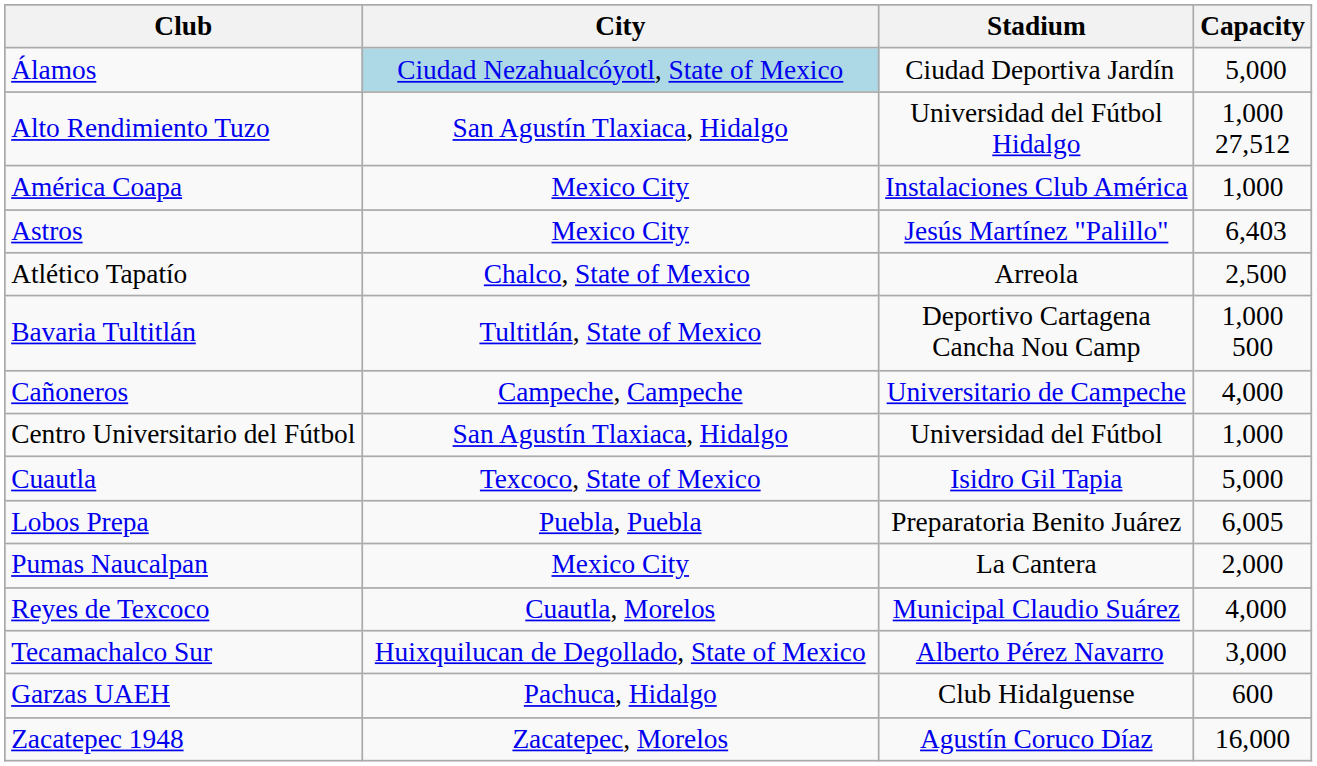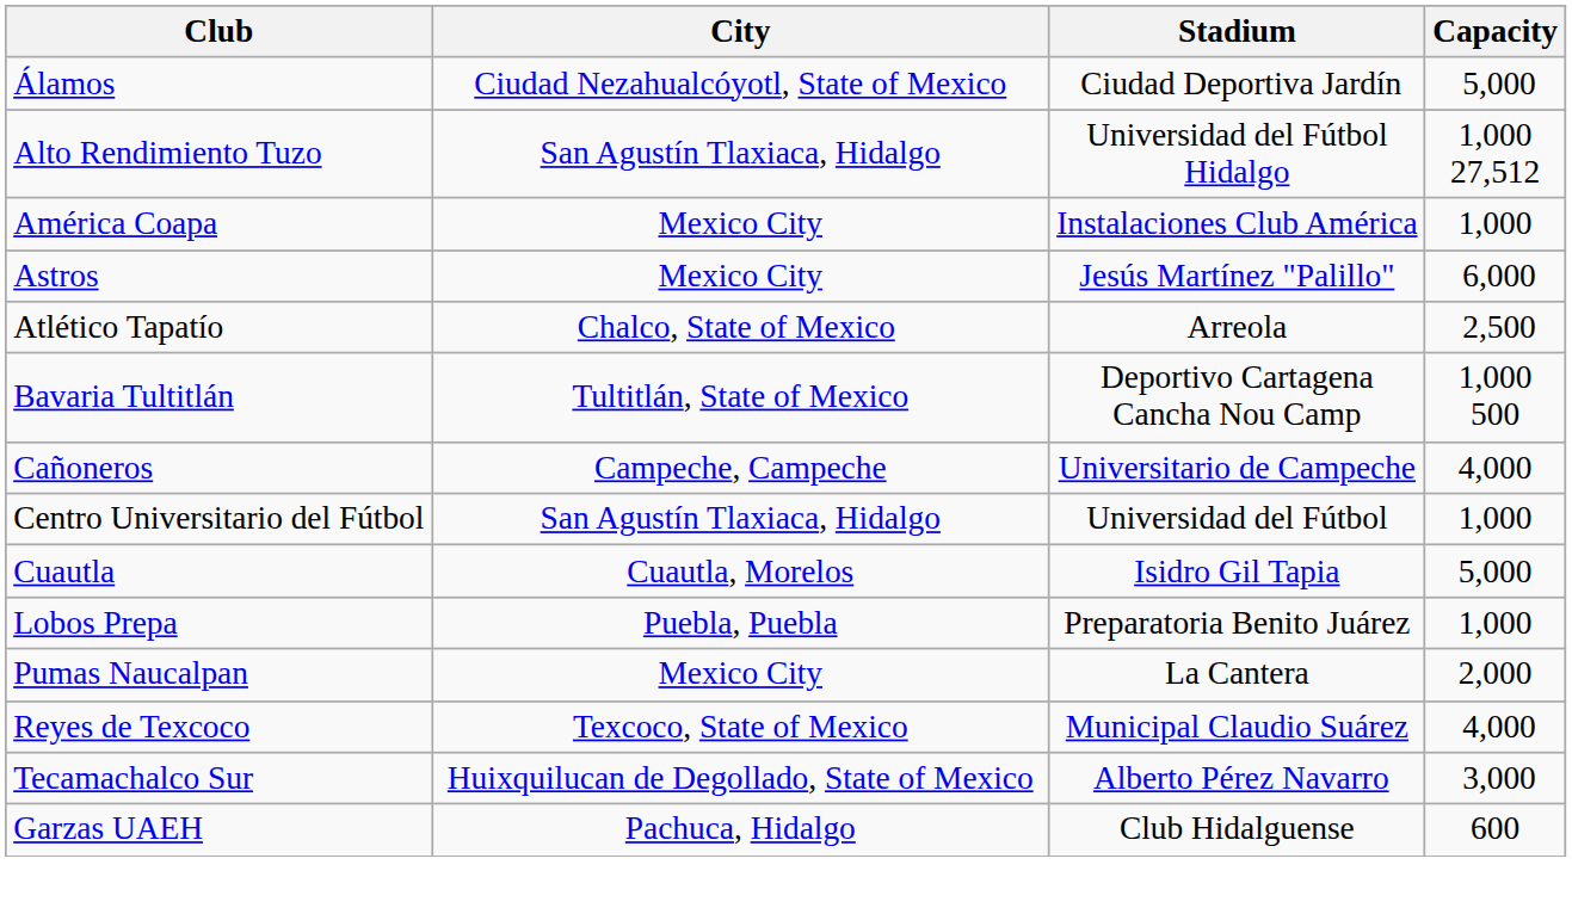Álamos | City: lightblue background -> no background
Astros | Capacity: 6,403 -> 6,000
Cuautla | City: Texcoco, State of Mexico -> Cuautla, Morelos
Lobos Prepa | Capacity: 6,005 -> 1,000
Reyes de Texcoco | City: Cuautla, Morelos -> Texcoco, State of Mexico
- row: Zacatepec 1948 | Zacatepec, Morelos | Agustín Coruco Díaz | 16,000
